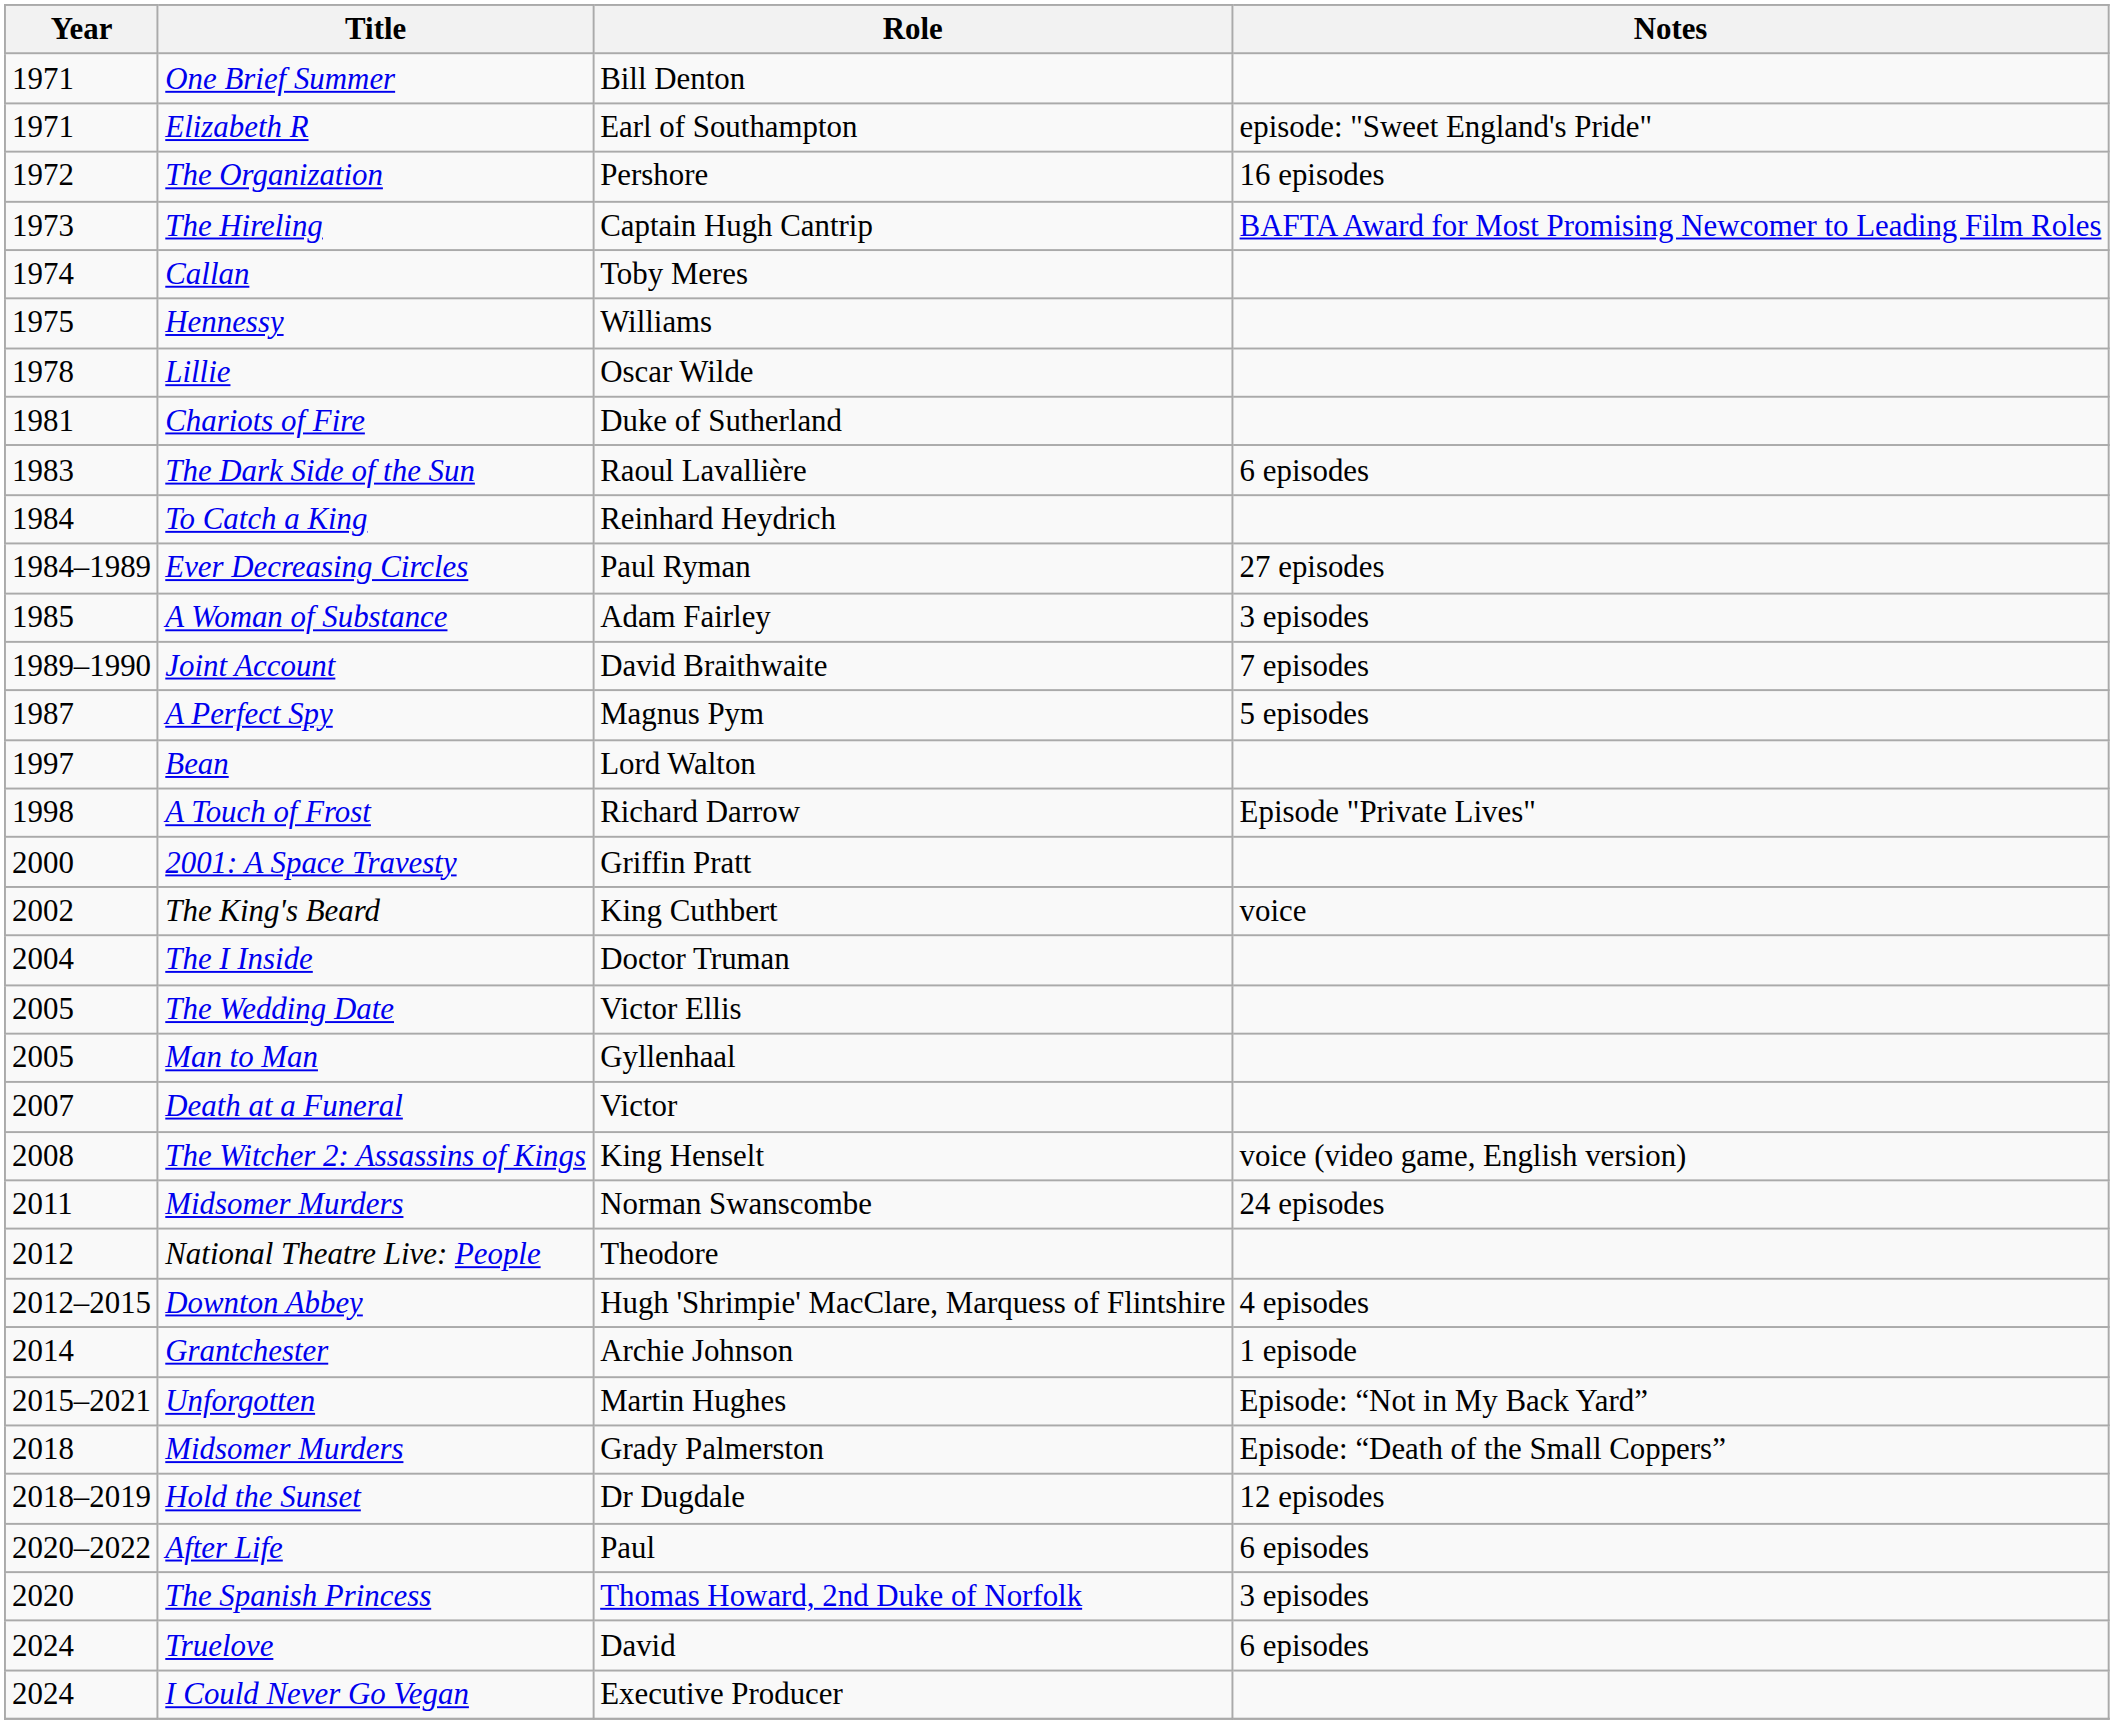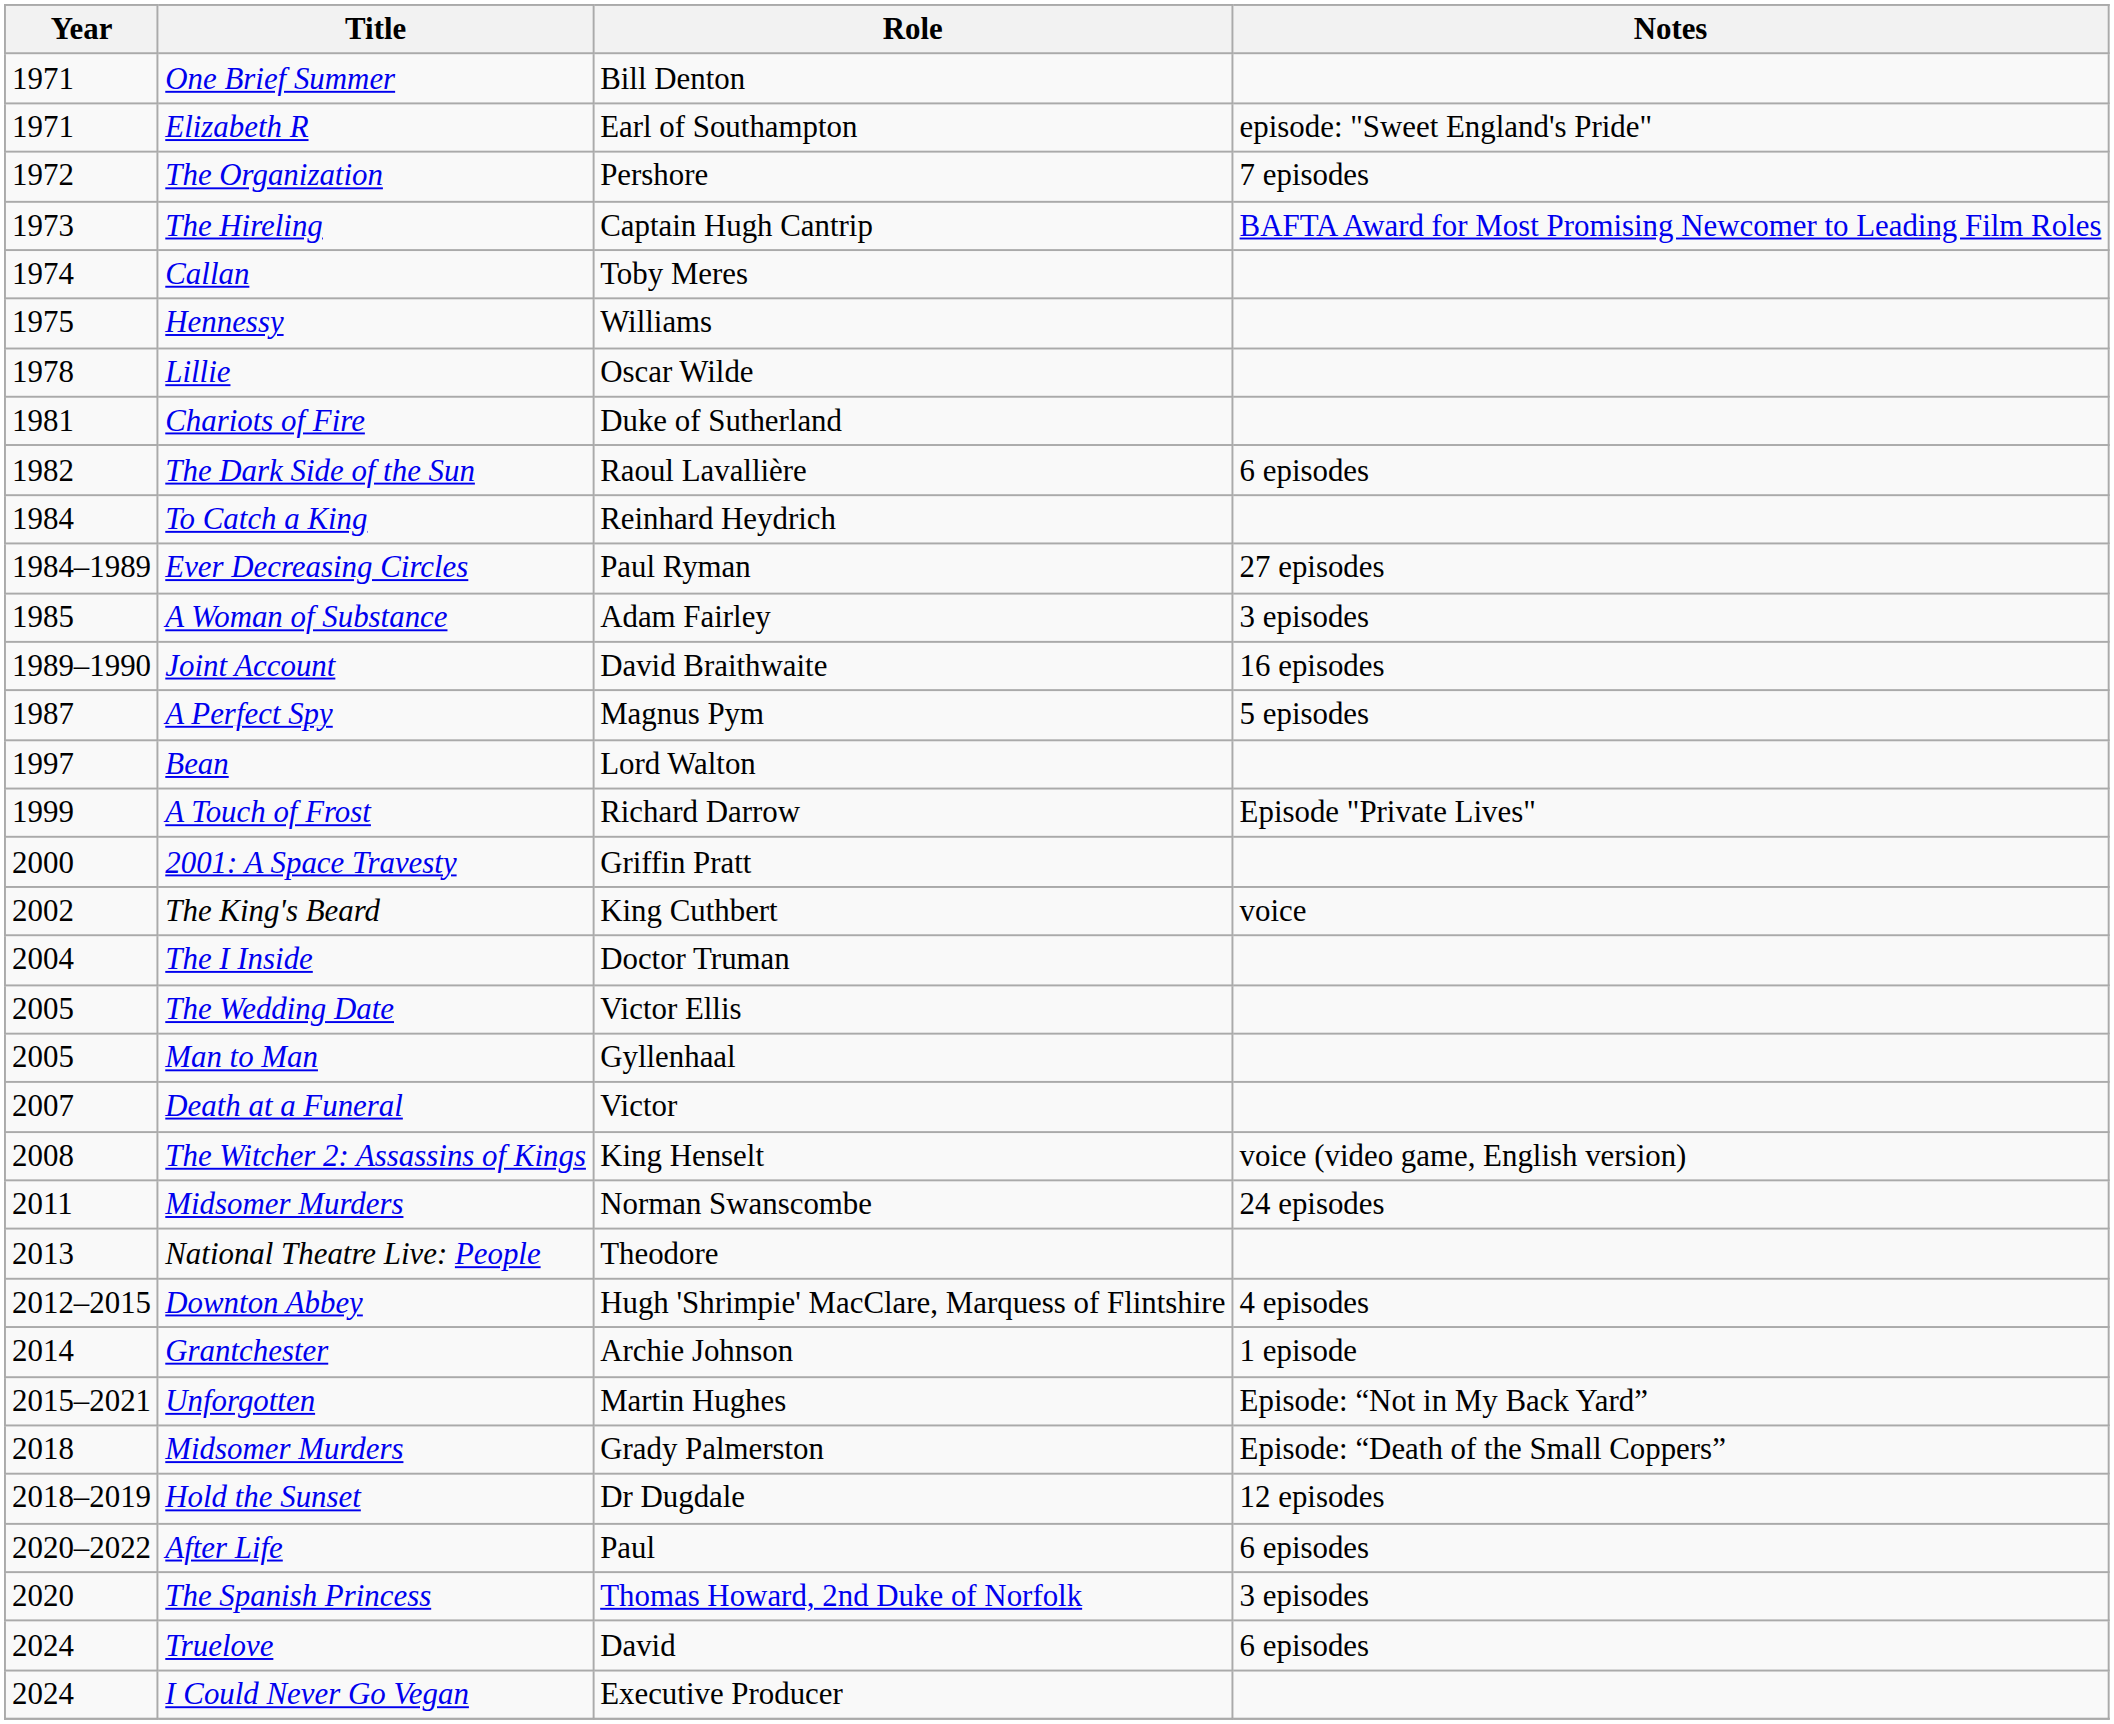Pershore | Notes: 16 episodes -> 7 episodes
Raoul Lavallière | Year: 1983 -> 1982
David Braithwaite | Notes: 7 episodes -> 16 episodes
Richard Darrow | Year: 1998 -> 1999
Theodore | Year: 2012 -> 2013
